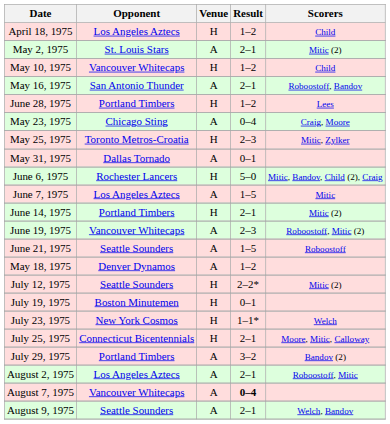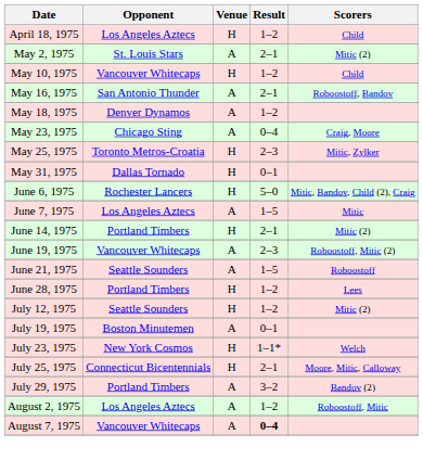rows swapped: May 18, 1975 <-> June 28, 1975
May 31, 1975 | Venue: A -> H
July 12, 1975 | Result: 2–2* -> 1–2
July 19, 1975 | Venue: H -> A
August 2, 1975 | Result: 2–1 -> 1–2
- row: August 9, 1975 | Seattle Sounders | A | 2–1 | Welch, Bandov
